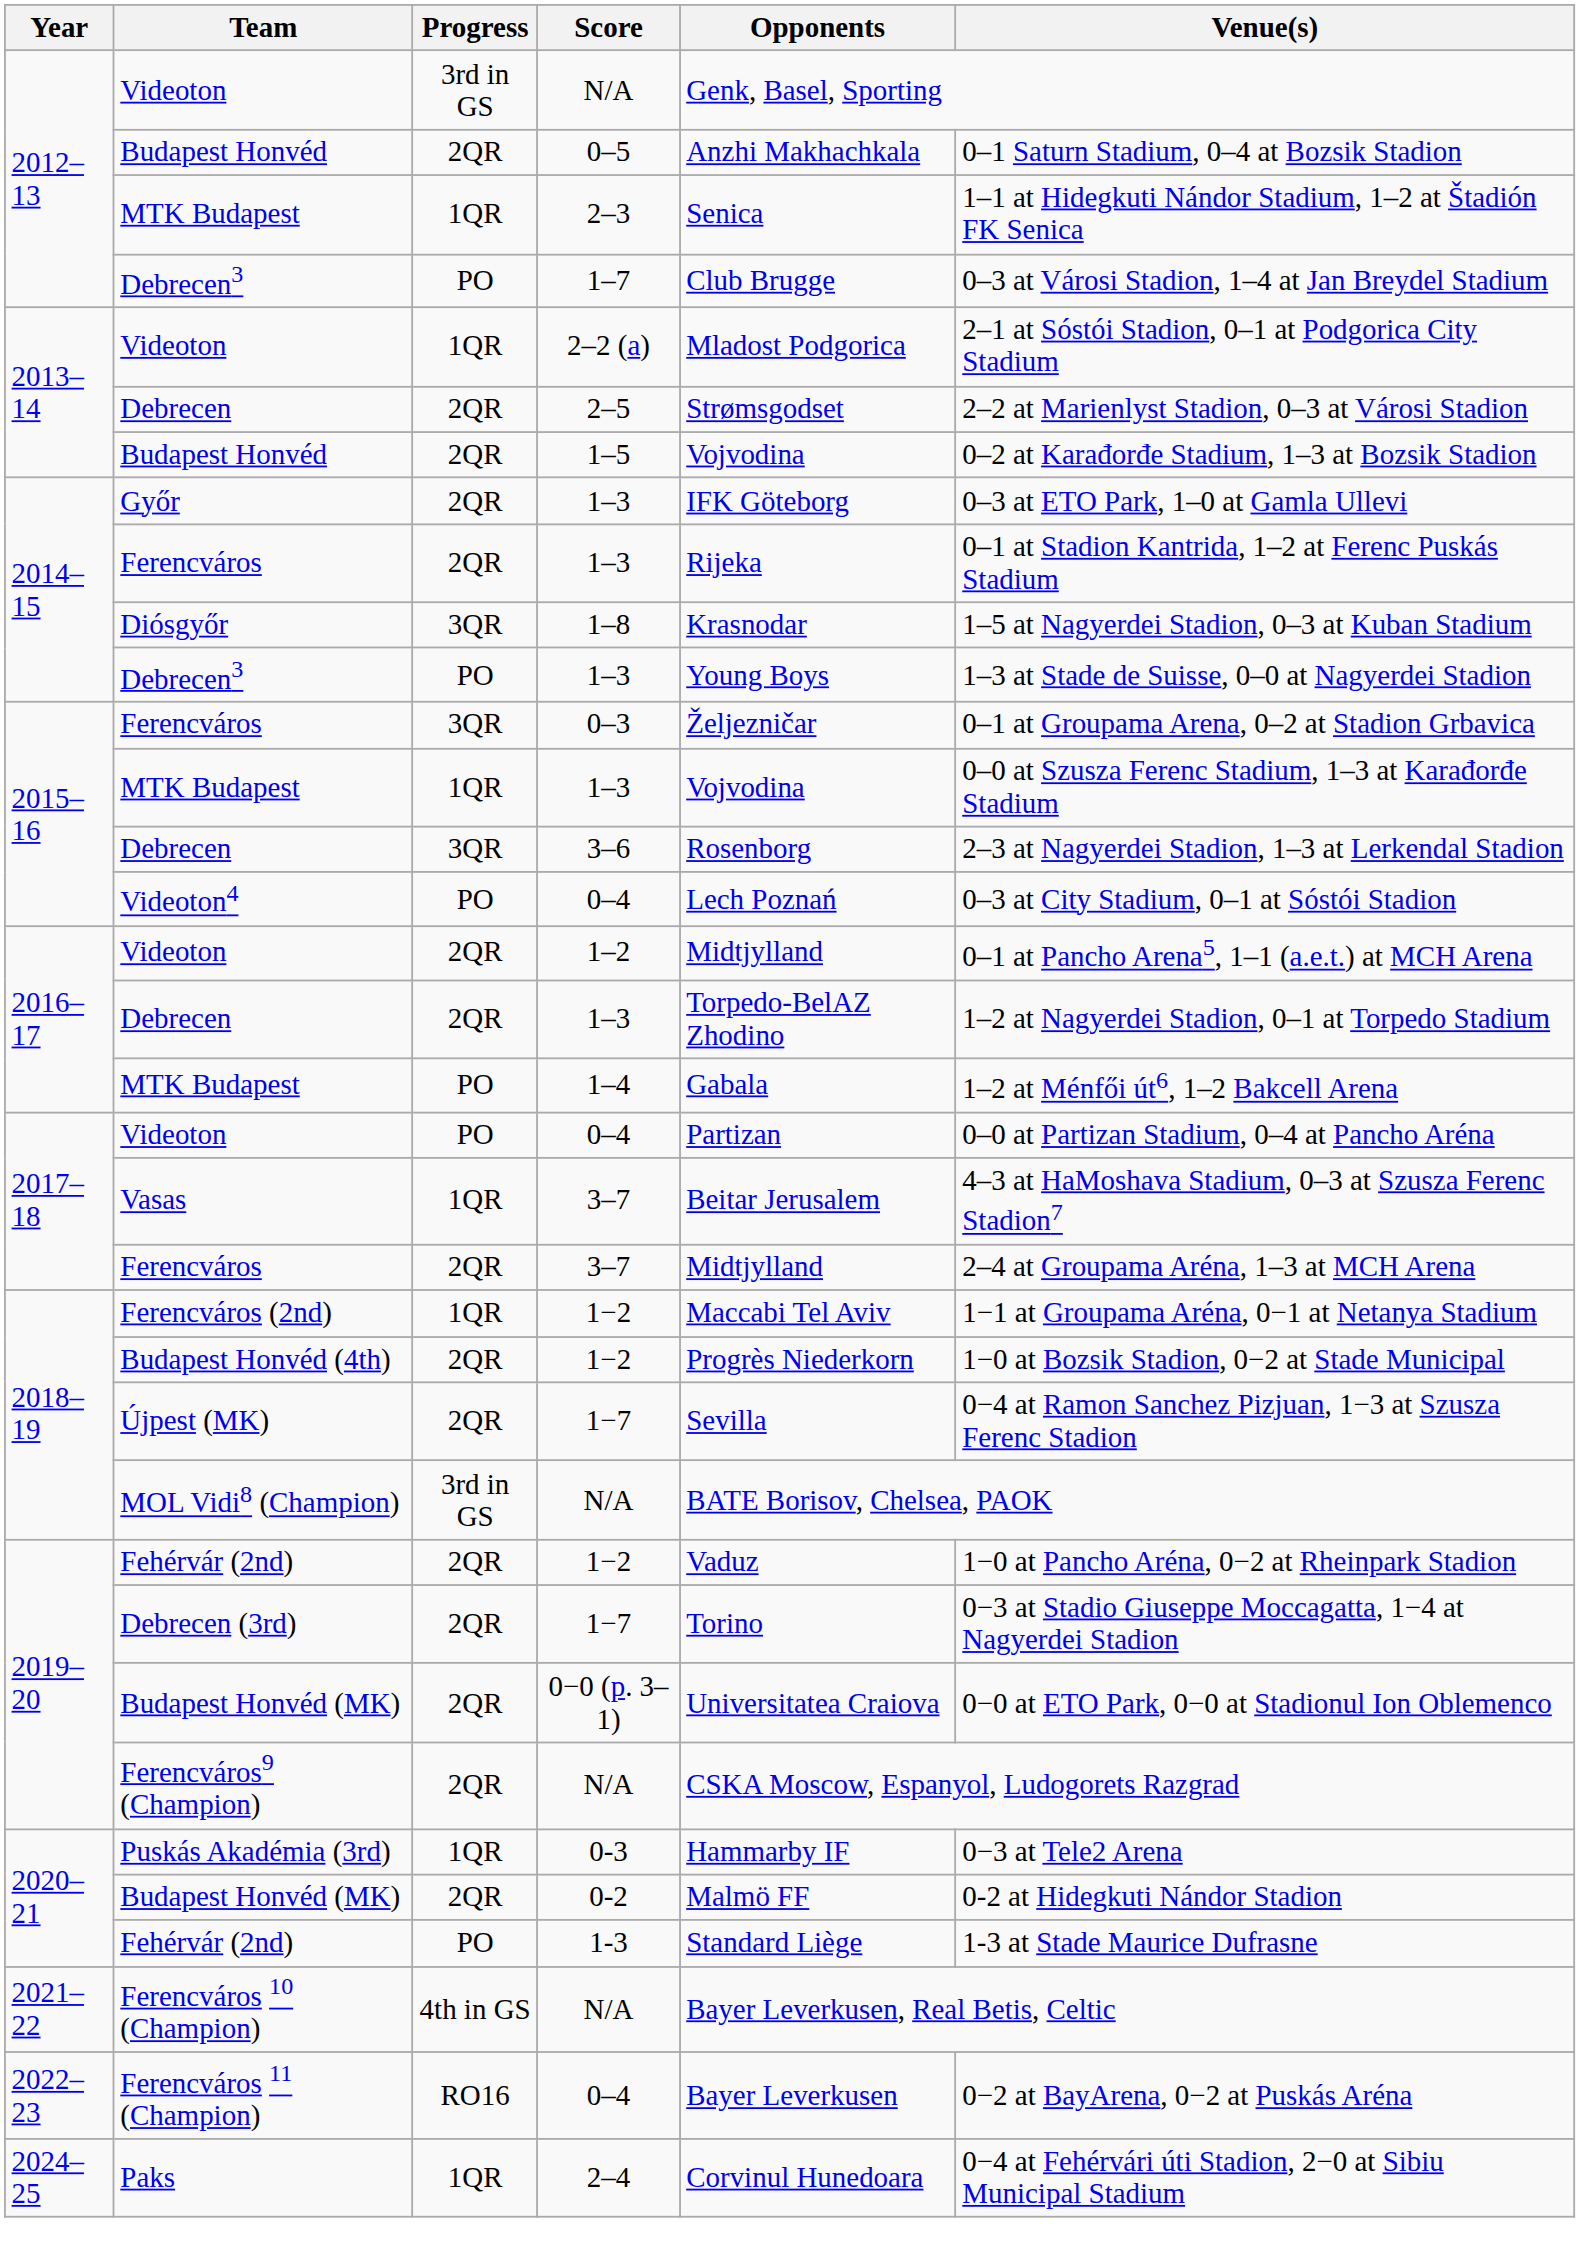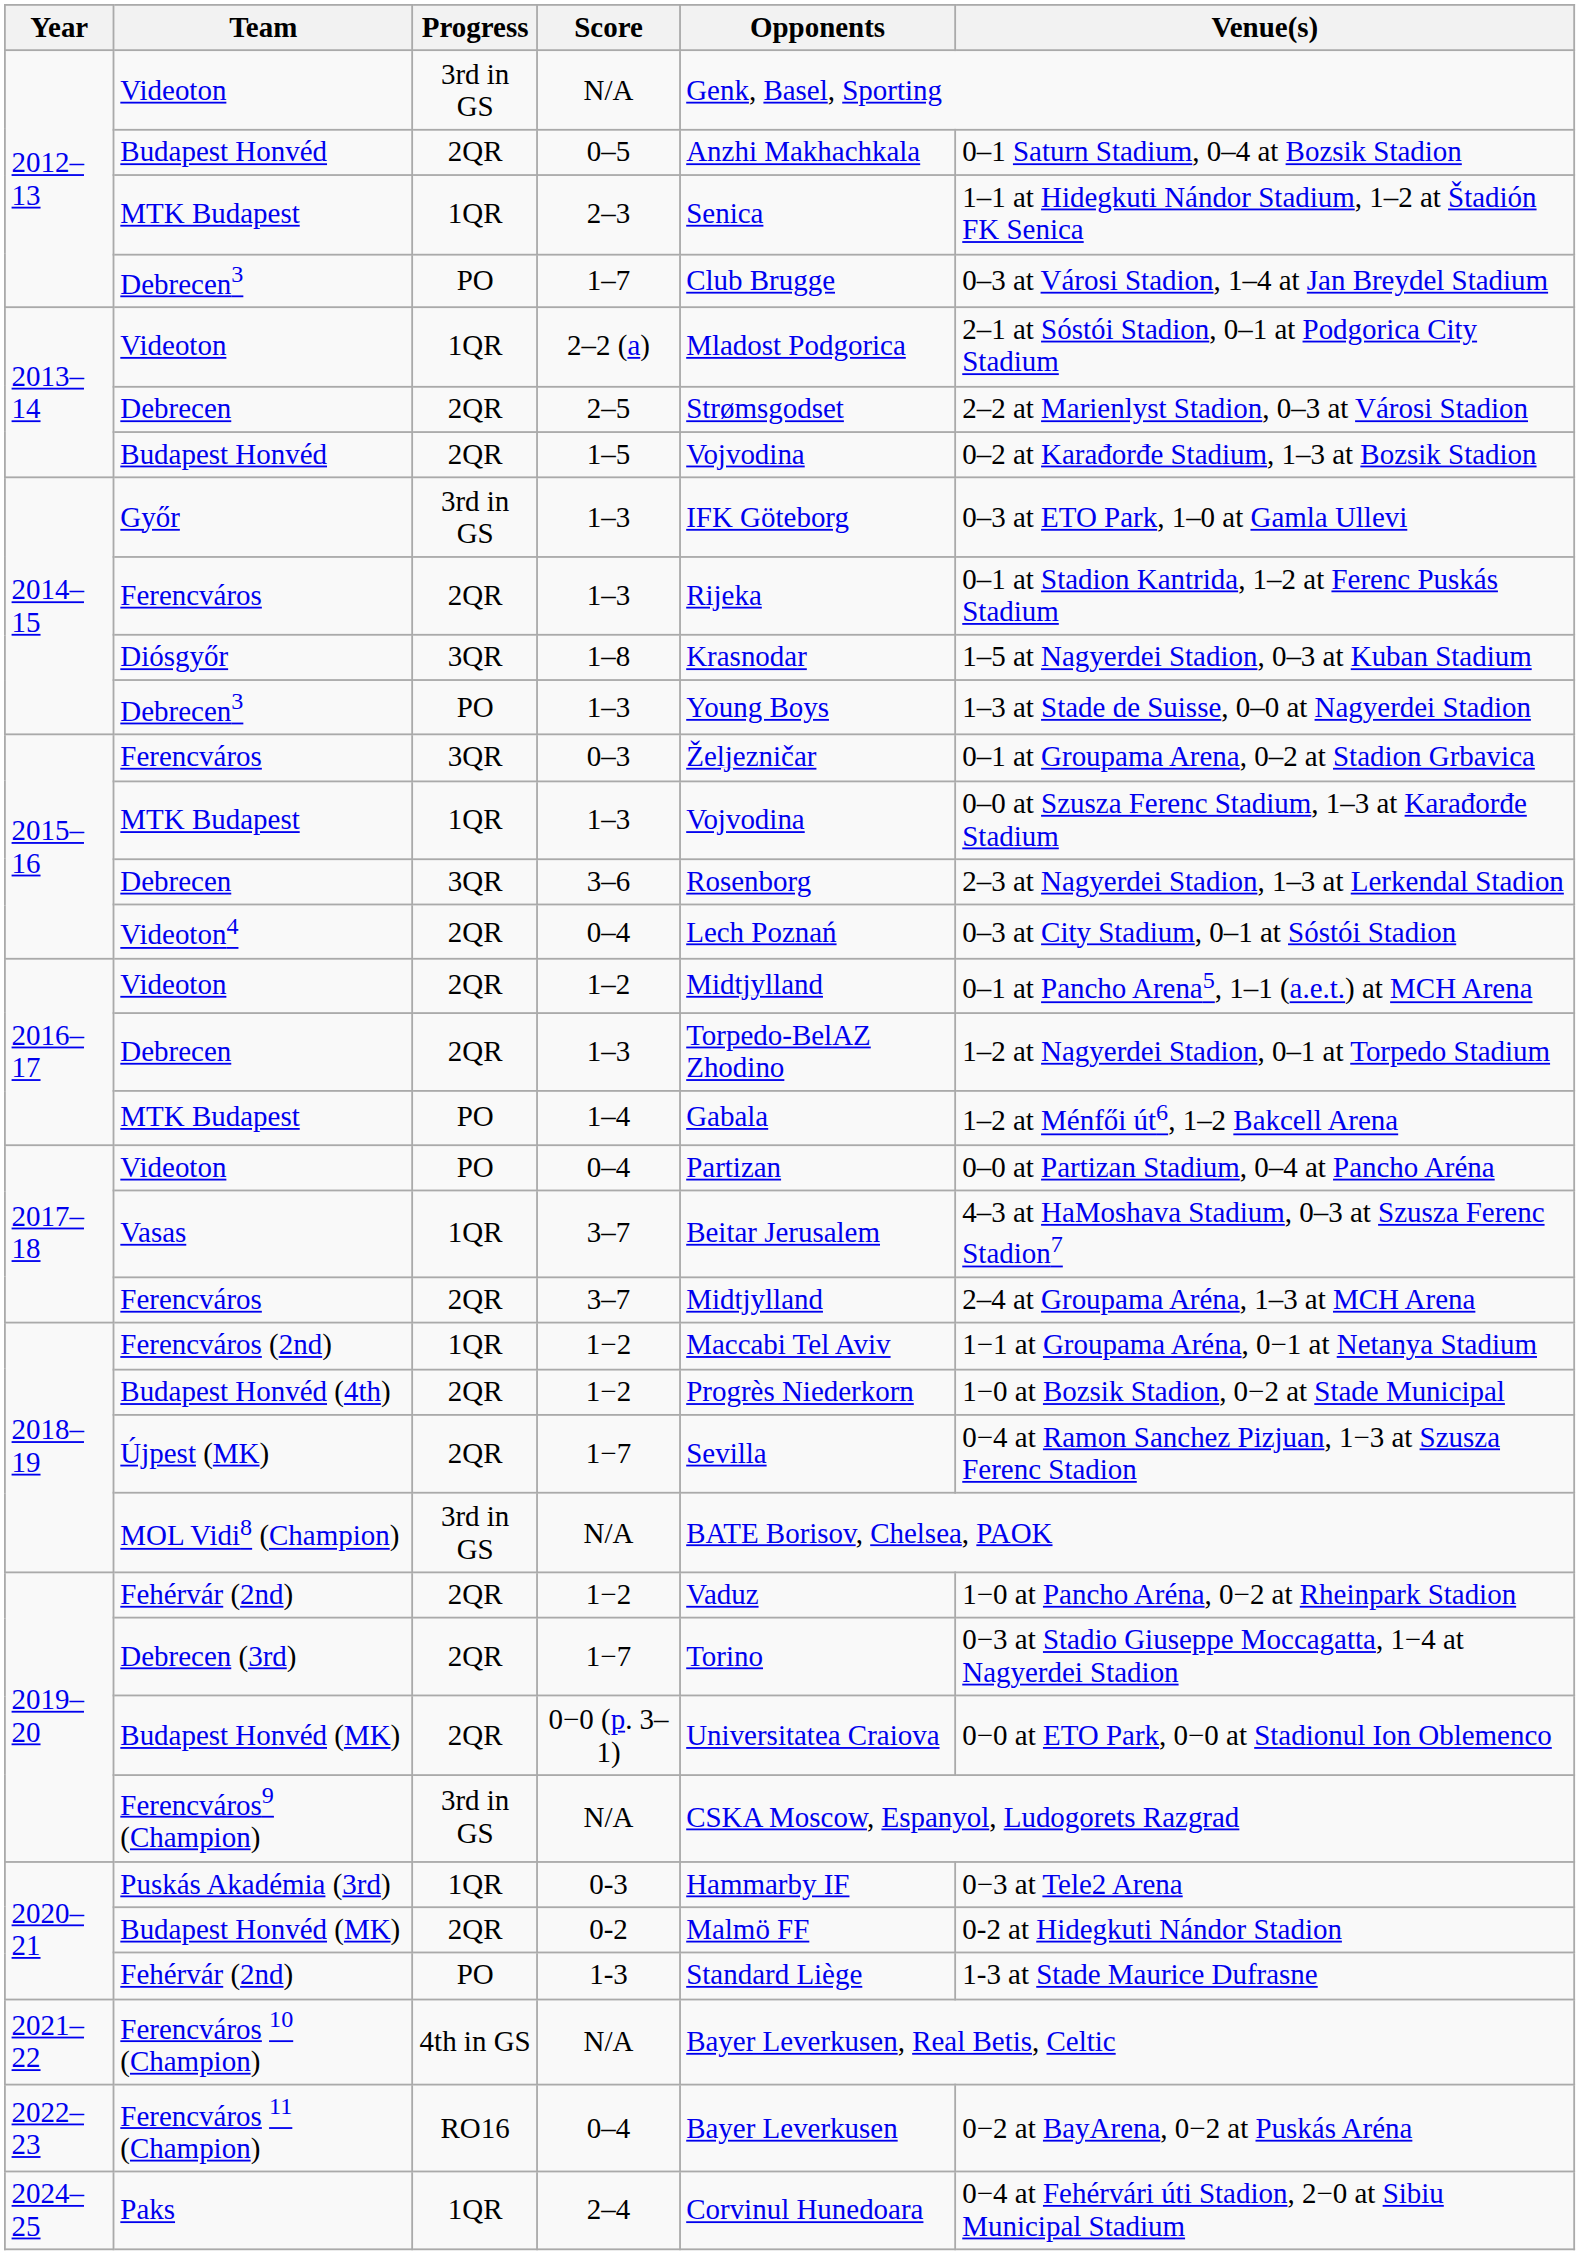Győr | Progress: 2QR -> 3rd in GS
Videoton4 | Progress: PO -> 2QR
Ferencváros9 (Champion) | Progress: 2QR -> 3rd in GS
